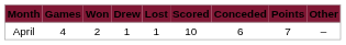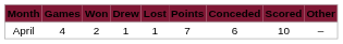columns swapped: Scored <-> Points
